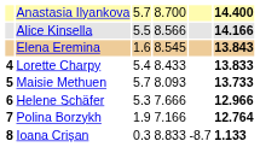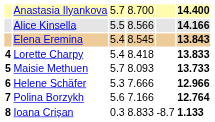Elena Eremina | column 3: 1.6 -> 5.4
Lorette Charpy | column 4: 8.433 -> 8.418
Polina Borzykh | column 3: 1.9 -> 5.6
